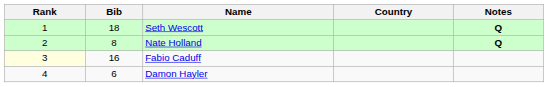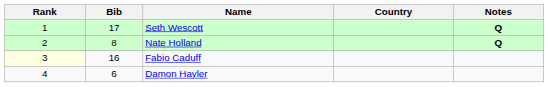Seth Wescott | Bib: 18 -> 17
